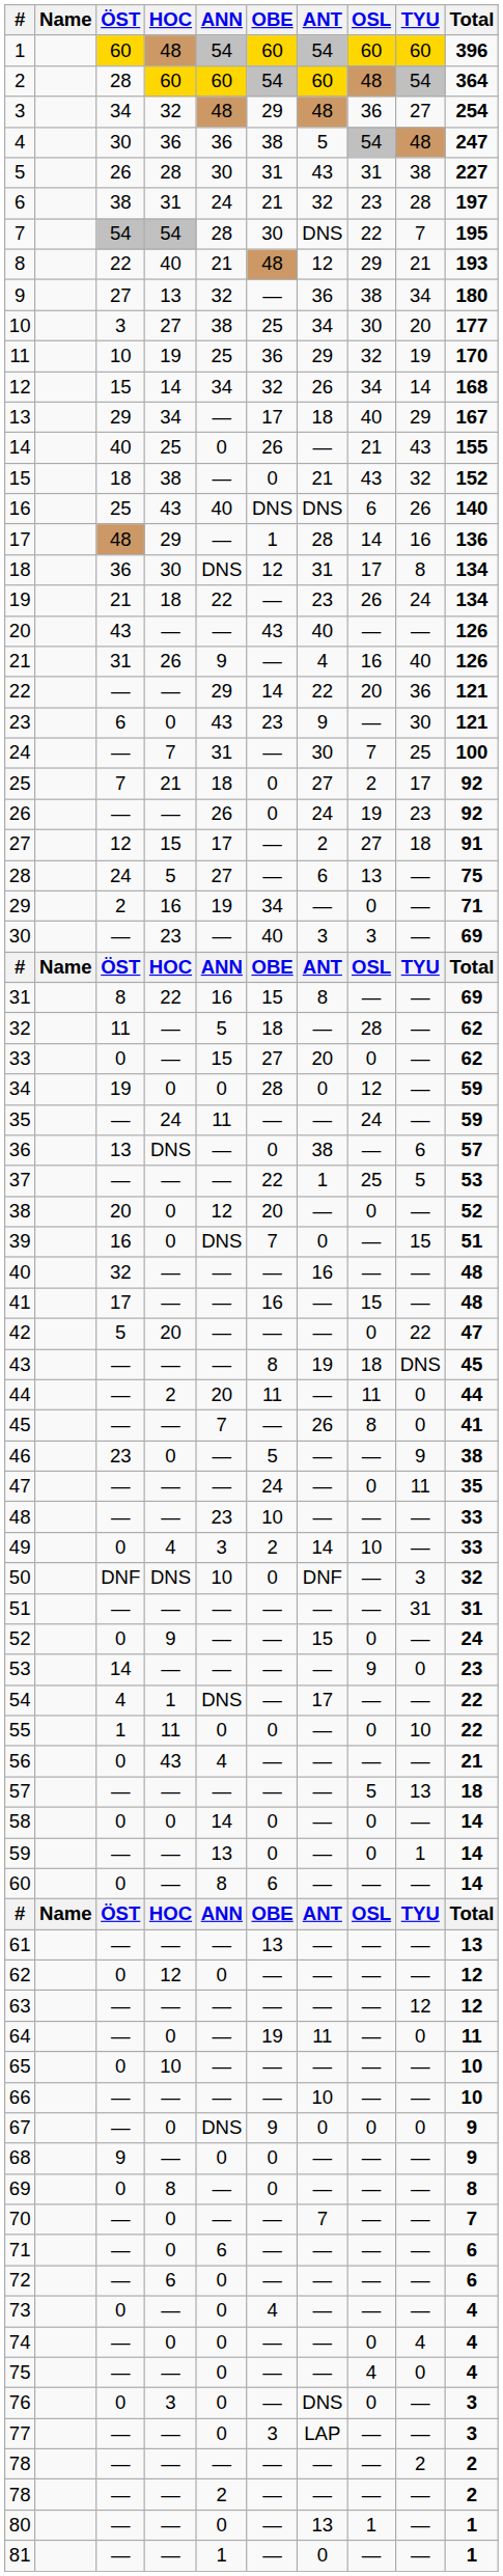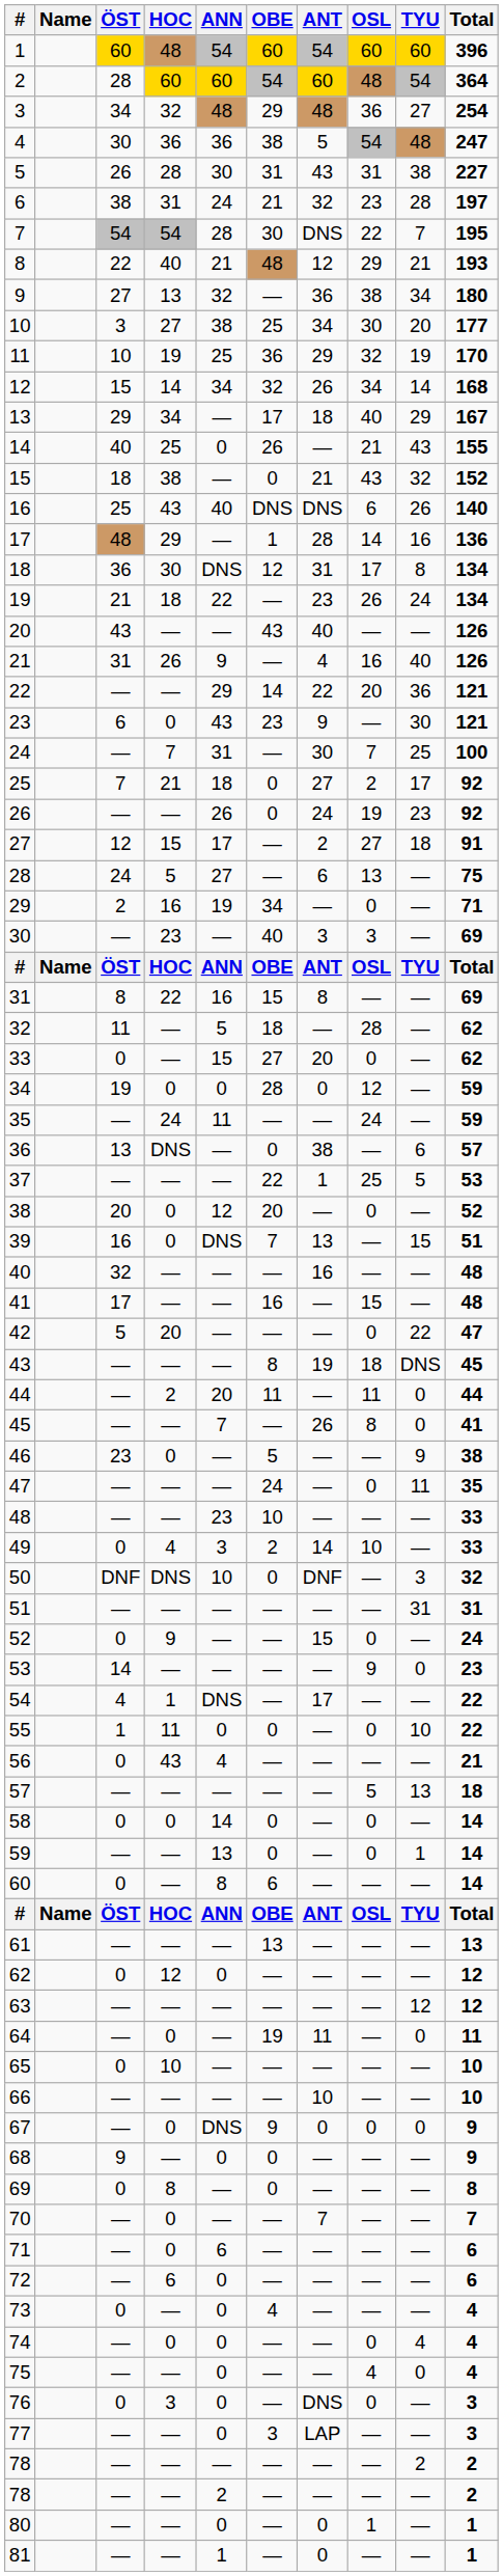39 | ANT: 0 -> 13
80 | ANT: 13 -> 0
